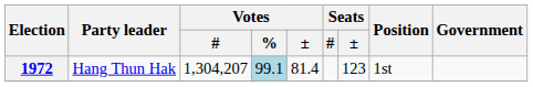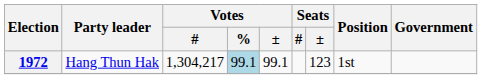1972 | Votes / #: 1,304,207 -> 1,304,217
1972 | Votes / ±: 81.4 -> 99.1
